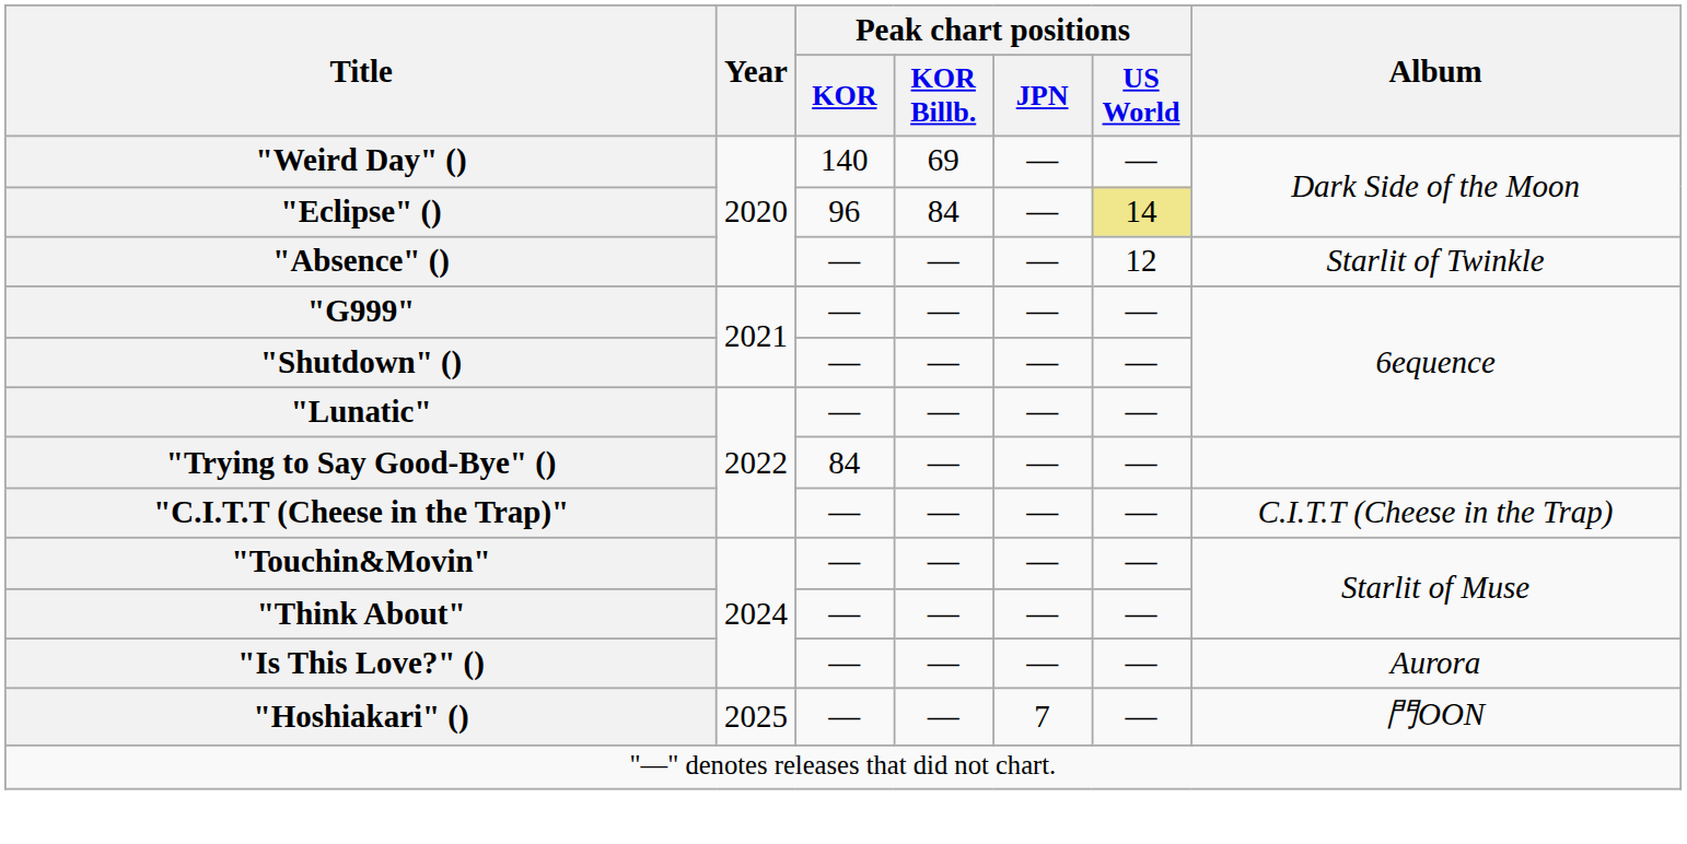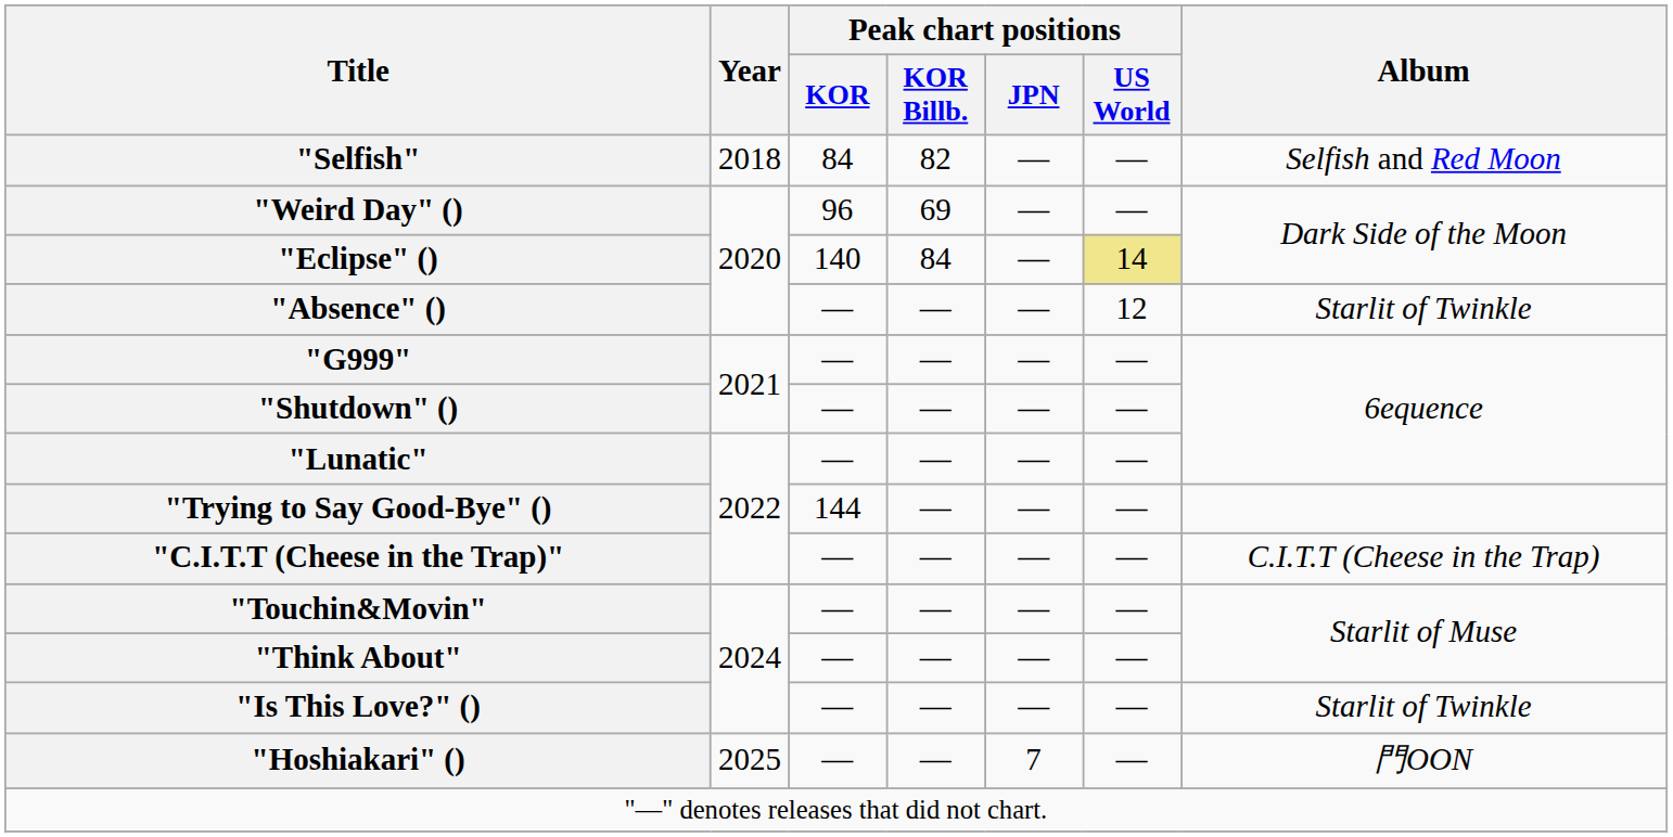+ row: "Selfish" | 2018 | 84 | 82 | — | — | Selfish and Red Moon
"Weird Day" () | Peak chart positions / KOR: 140 -> 96
"Eclipse" () | Peak chart positions / KOR: 96 -> 140
"Trying to Say Good-Bye" () | Peak chart positions / KOR: 84 -> 144
"Is This Love?" () | Album: Aurora -> Starlit of Twinkle
